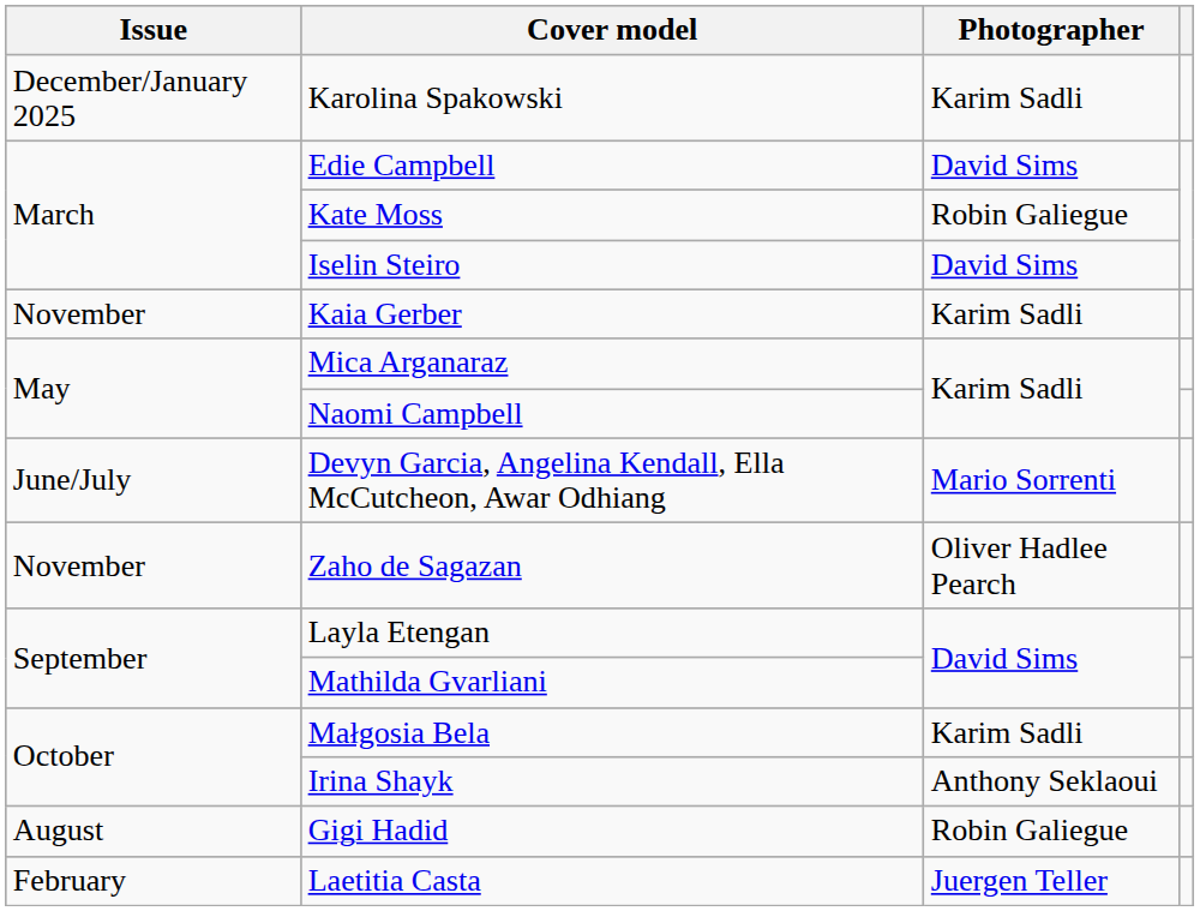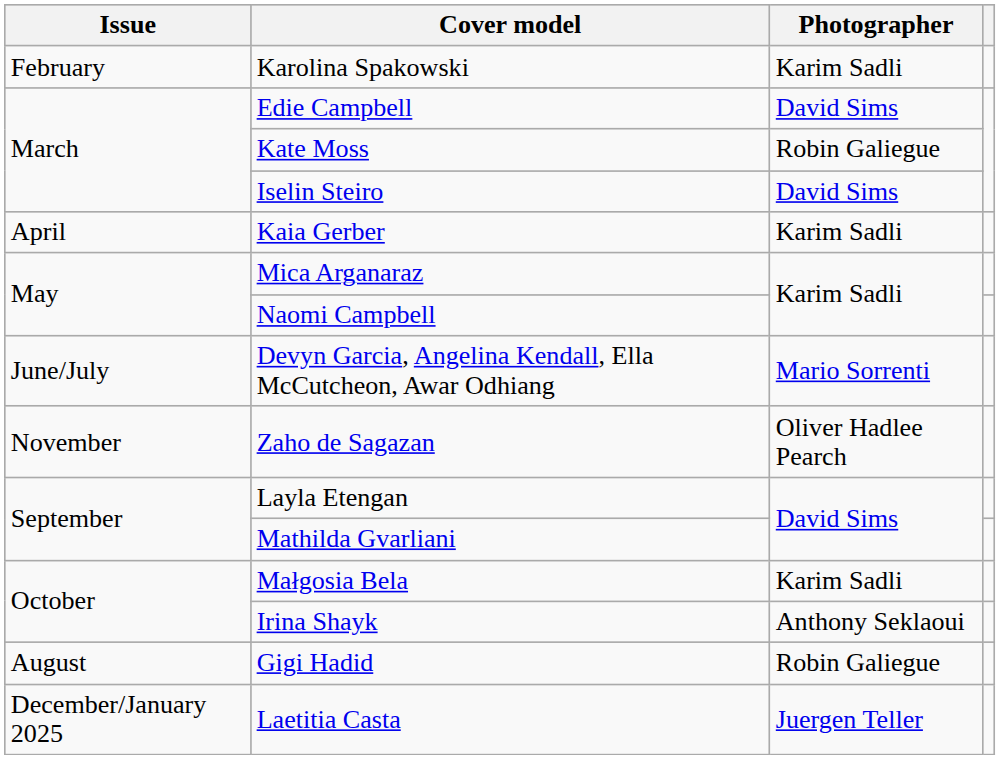Karolina Spakowski | Issue: December/January 2025 -> February
Kaia Gerber | Issue: November -> April
Laetitia Casta | Issue: February -> December/January 2025
